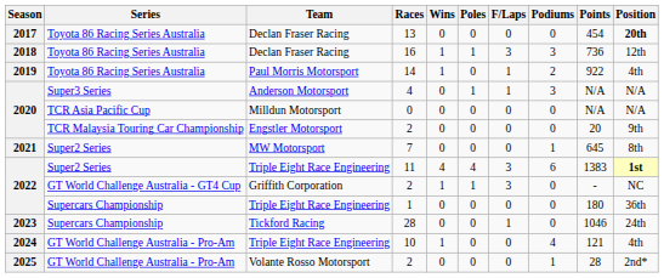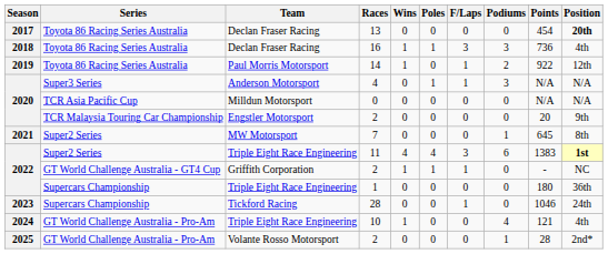16 | Position: 12th -> 4th
14 | Position: 4th -> 12th
Griffith Corporation / 2 | F/Laps: 3 -> 1
